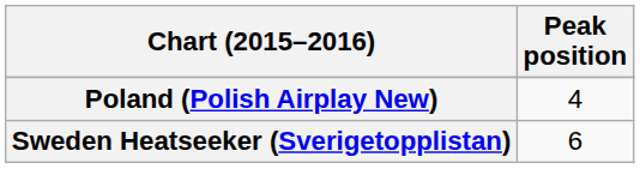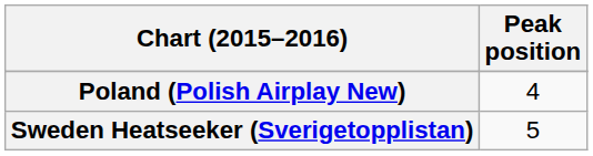Sweden Heatseeker (Sverigetopplistan) | Peak position: 6 -> 5
